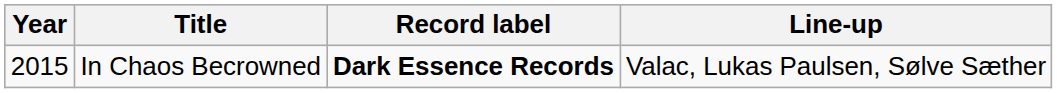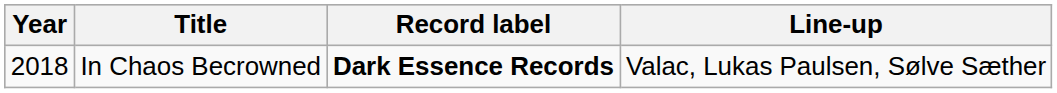In Chaos Becrowned | Year: 2015 -> 2018
